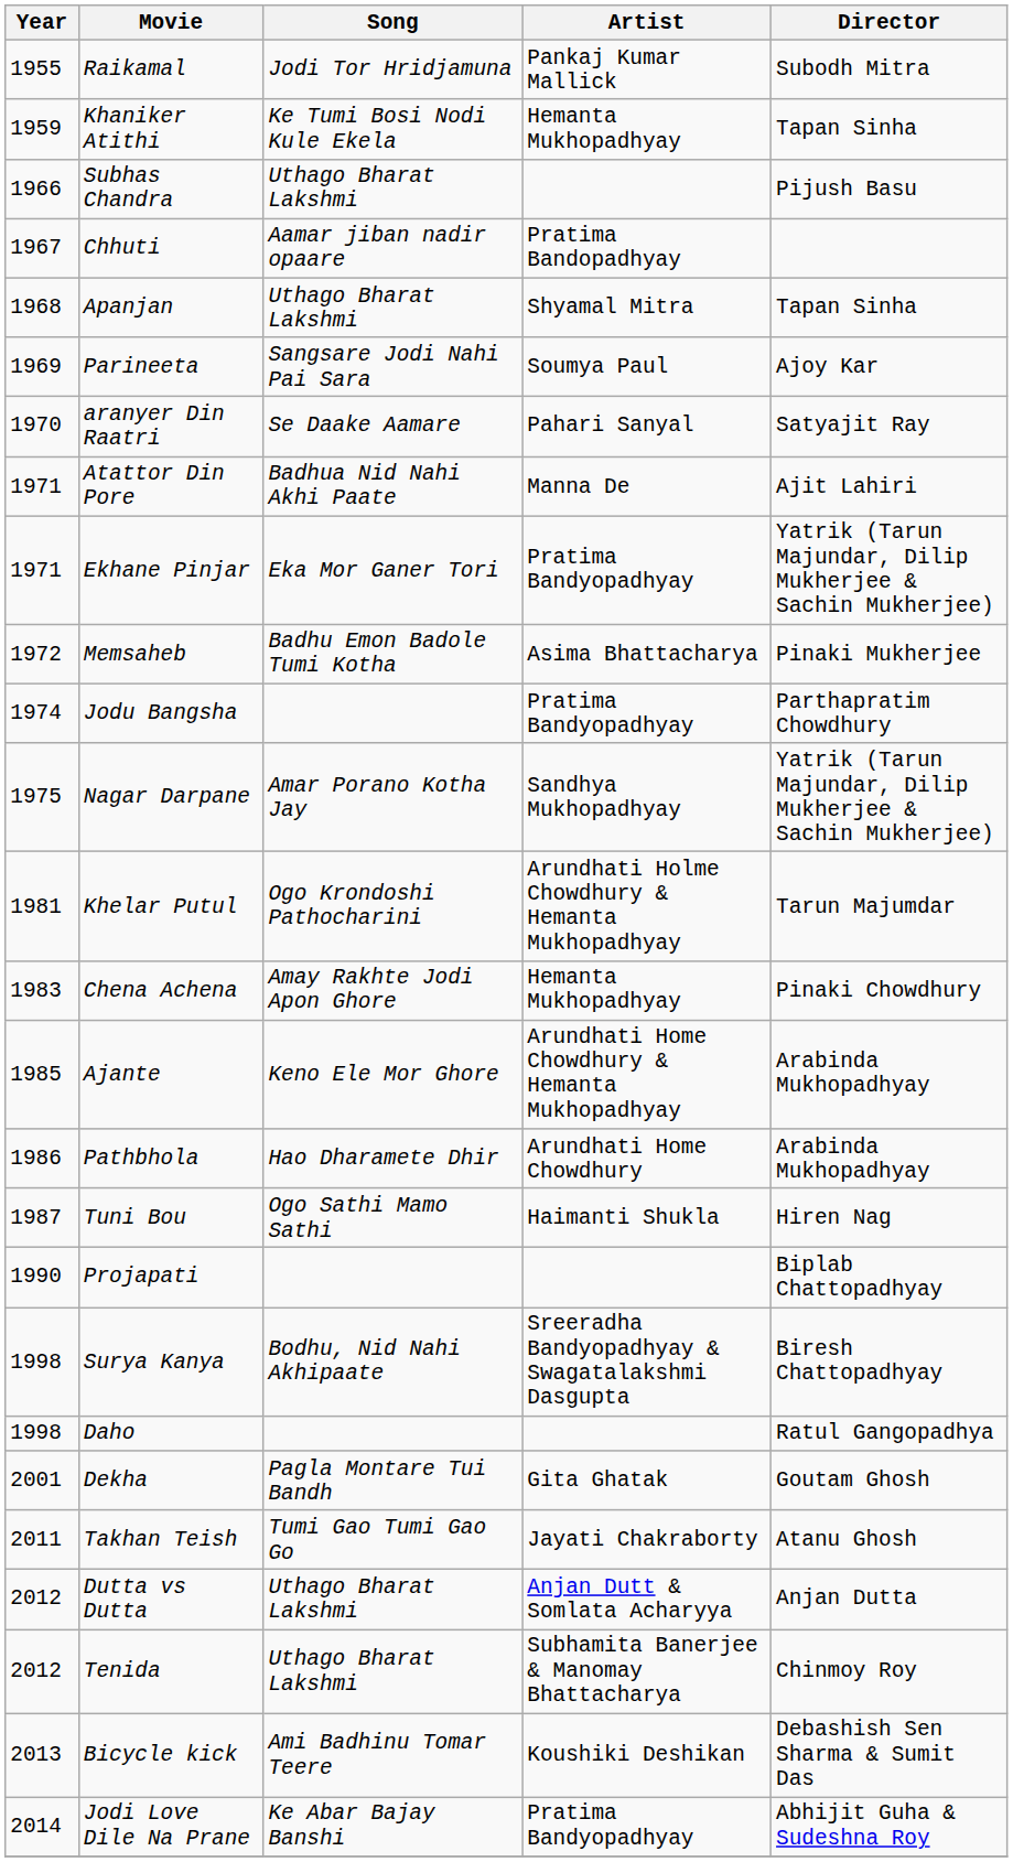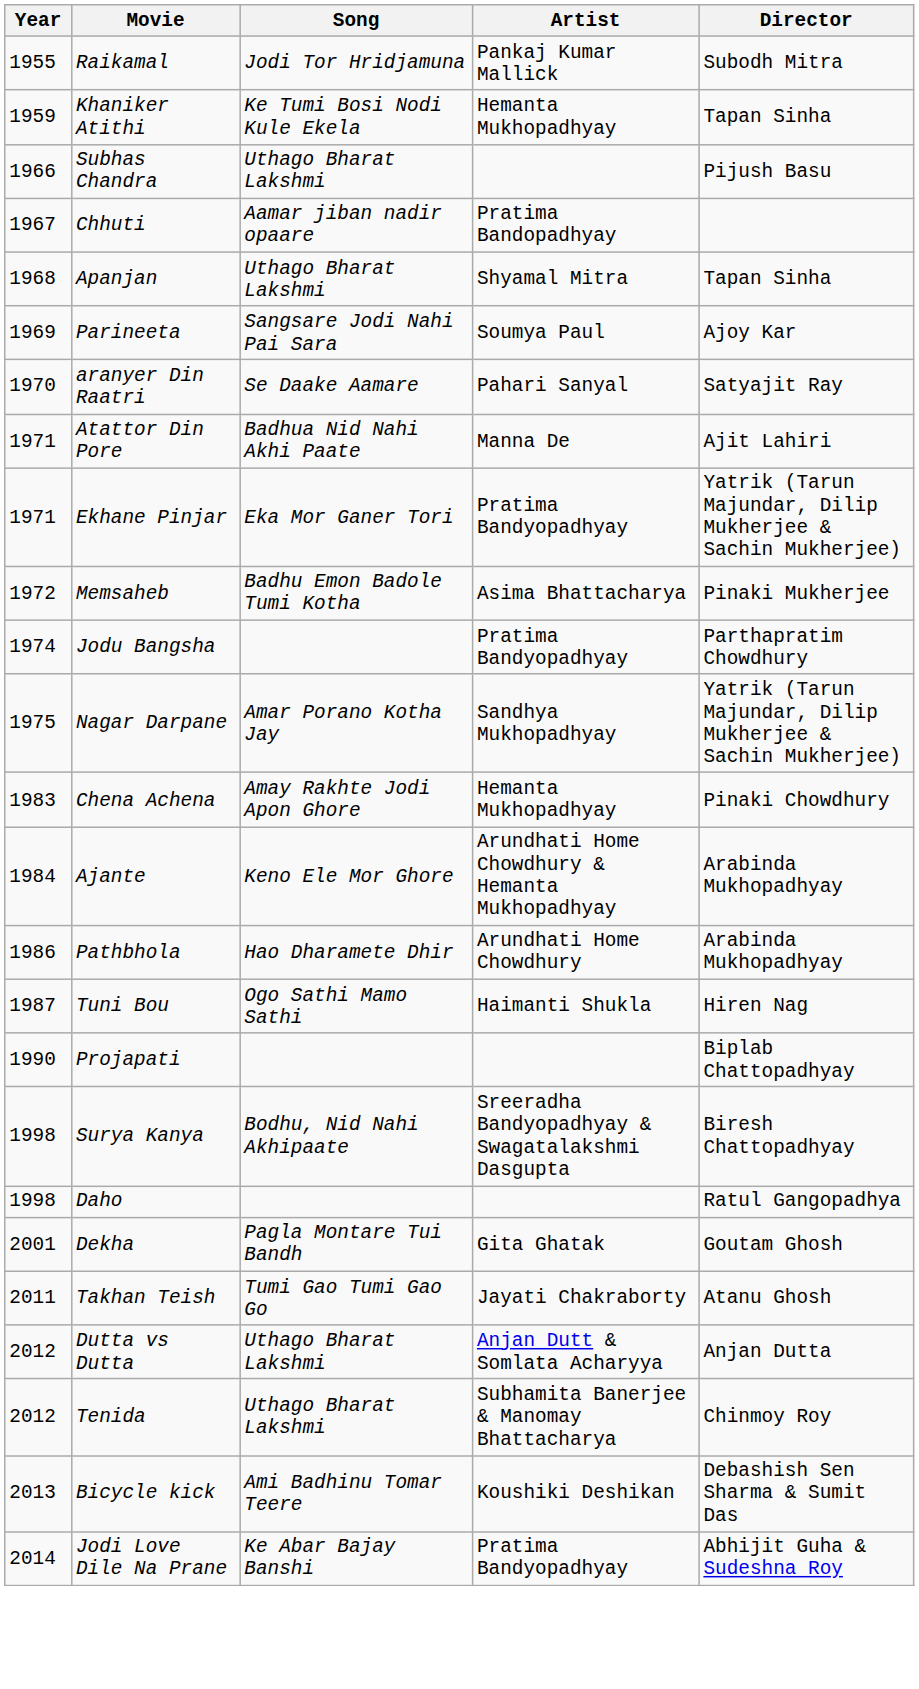- row: 1981 | Khelar Putul | Ogo Krondoshi Pathocharini | Arundhati Holme Chowdhury & Hemanta Mukhopadhyay | Tarun Majumdar
Ajante | Year: 1985 -> 1984
